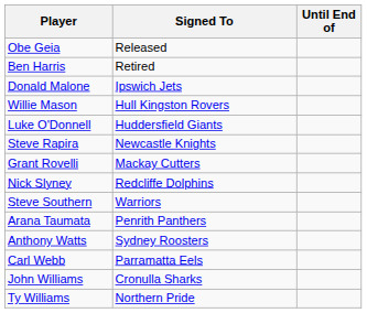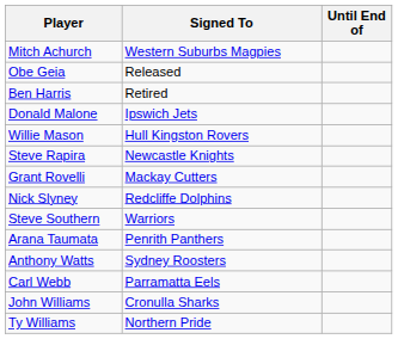+ row: Mitch Achurch | Western Suburbs Magpies
- row: Luke O'Donnell | Huddersfield Giants
